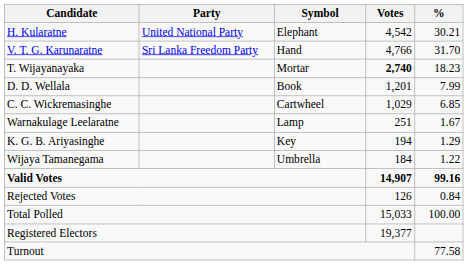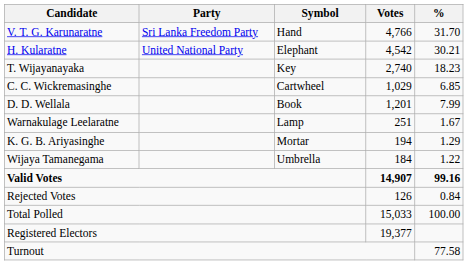rows swapped: V. T. G. Karunaratne <-> H. Kularatne
T. Wijayanayaka | Symbol: Mortar -> Key
T. Wijayanayaka | Votes: bold -> normal
rows swapped: D. D. Wellala <-> C. C. Wickremasinghe
K. G. B. Ariyasinghe | Symbol: Key -> Mortar
